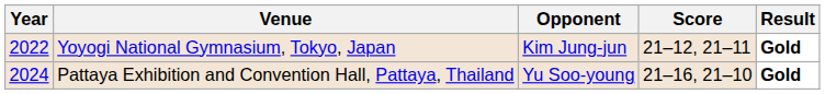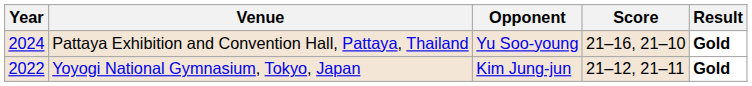rows swapped: Yoyogi National Gymnasium, Tokyo, Japan <-> Pattaya Exhibition and Convention Hall, Pattaya, Thailand
